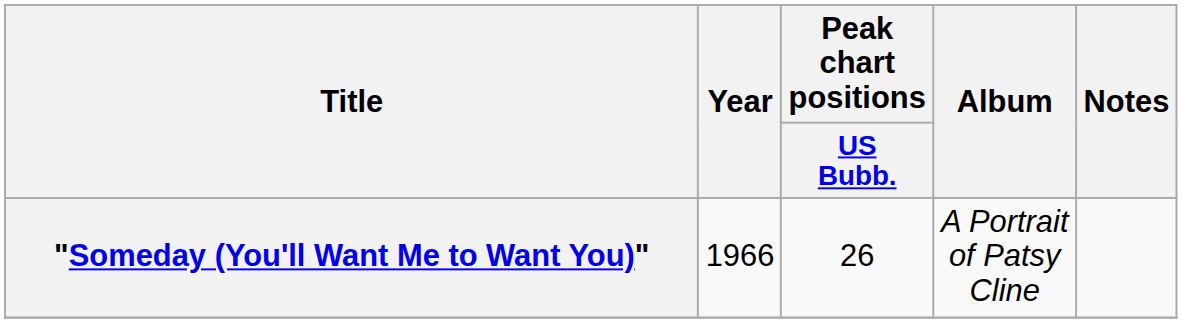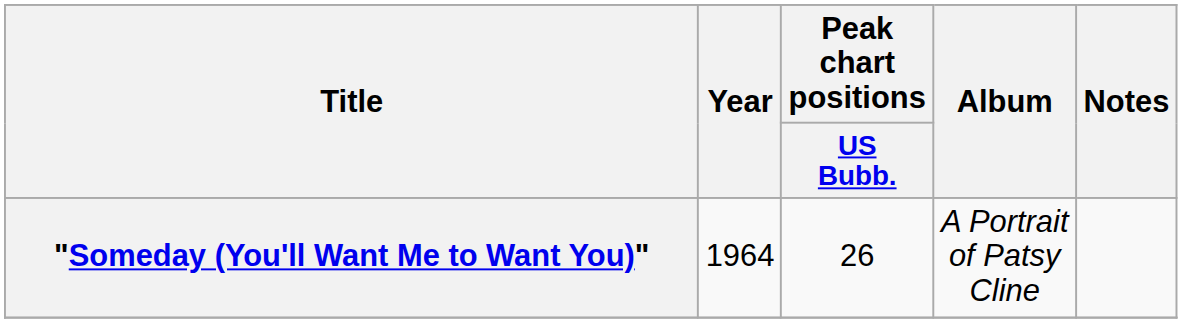"Someday (You'll Want Me to Want You)" | Year: 1966 -> 1964
